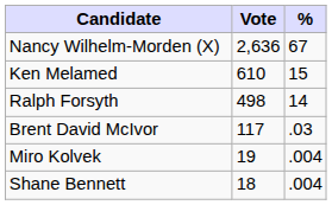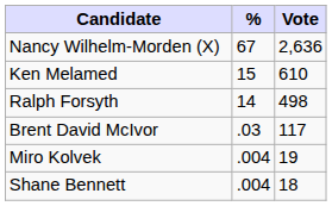columns swapped: Vote <-> %
